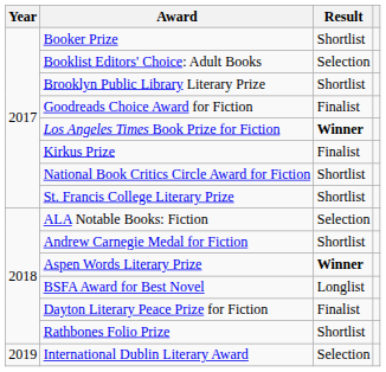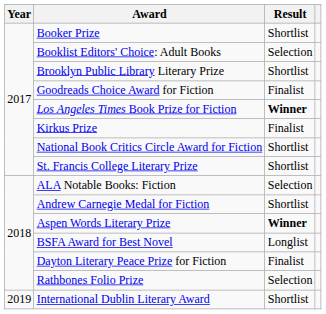Rathbones Folio Prize | Result: Shortlist -> Selection
International Dublin Literary Award | Result: Selection -> Shortlist
